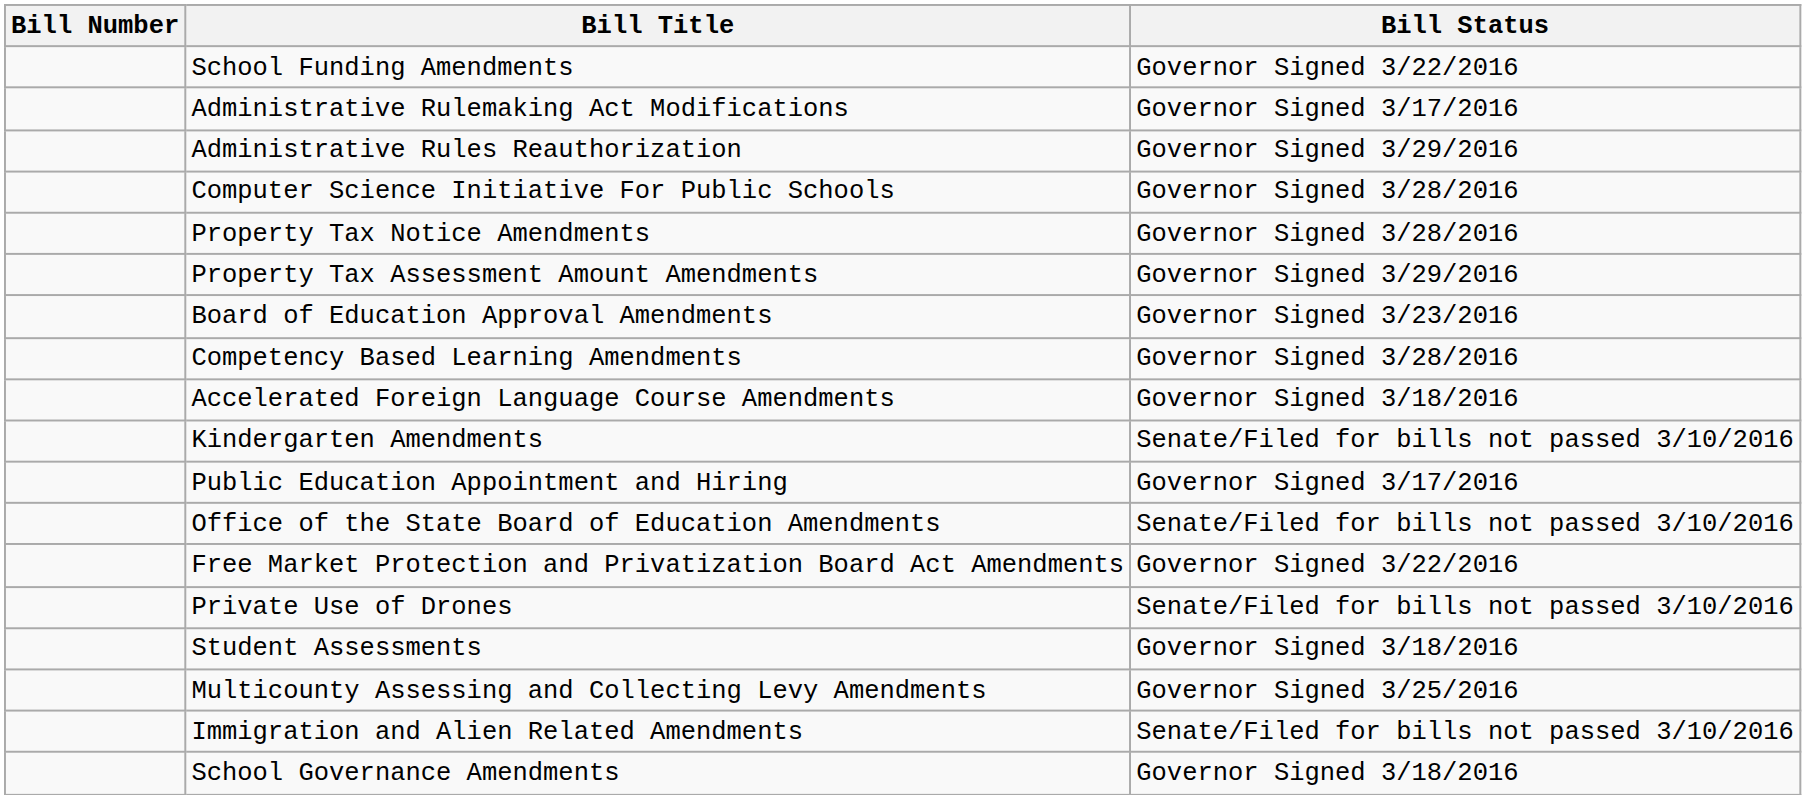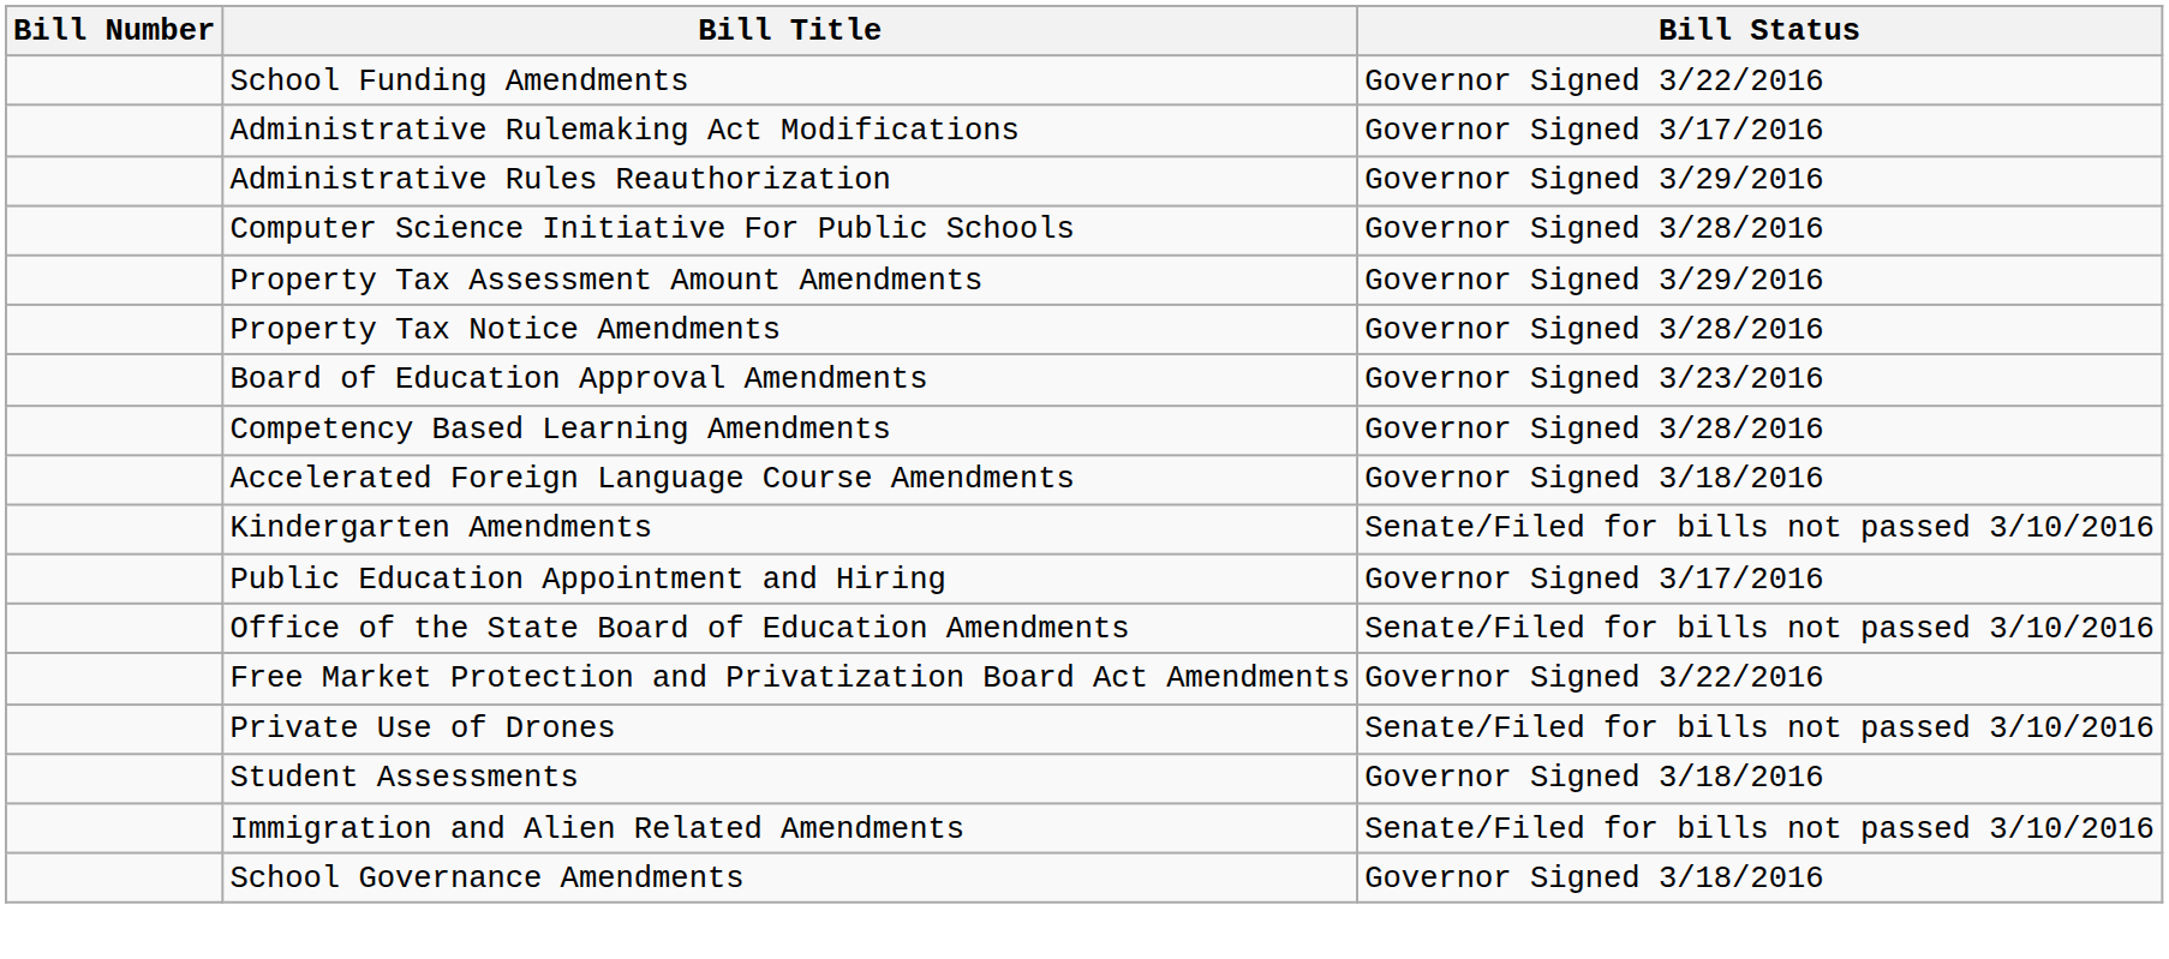rows swapped: Property Tax Assessment Amount Amendments <-> Property Tax Notice Amendments
- row: Multicounty Assessing and Collecting Levy Amendments | Governor Signed 3/25/2016
